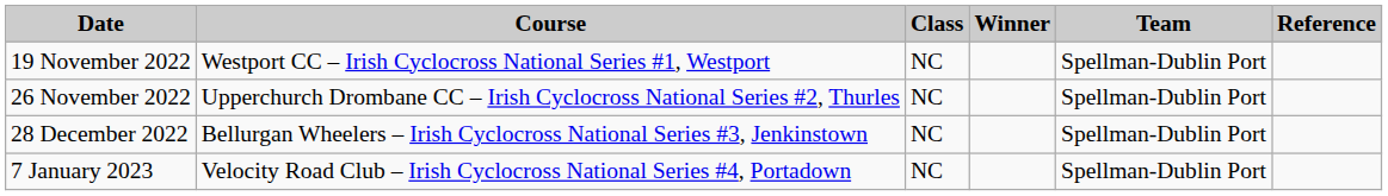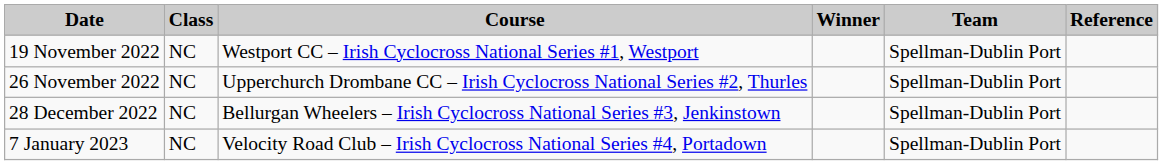columns swapped: Course <-> Class
